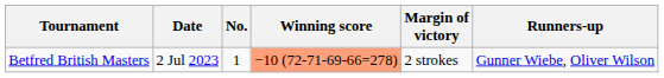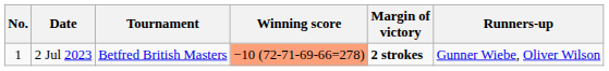columns swapped: No. <-> Tournament
2 Jul 2023 | Margin of victory: normal -> bold
